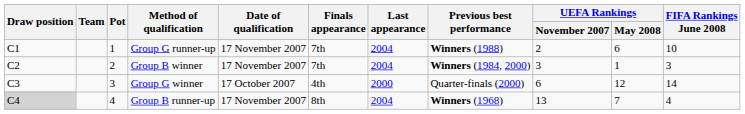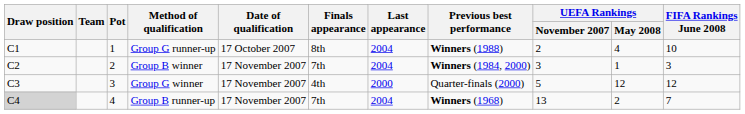Group G runner-up | Date of qualification: 17 November 2007 -> 17 October 2007
Group G runner-up | Finals appearance: 7th -> 8th
Group G runner-up | UEFA Rankings / May 2008: 6 -> 4
Group G winner | Date of qualification: 17 October 2007 -> 17 November 2007
Group G winner | UEFA Rankings / November 2007: 6 -> 5
Group G winner | FIFA Rankings June 2008: 14 -> 12
Group B runner-up | Finals appearance: 8th -> 7th
Group B runner-up | UEFA Rankings / May 2008: 7 -> 2
Group B runner-up | FIFA Rankings June 2008: 4 -> 7
